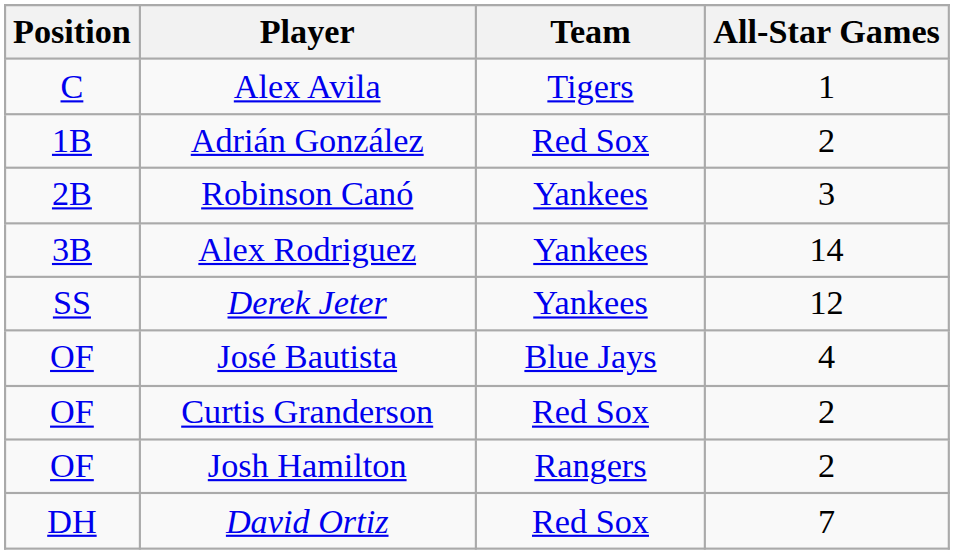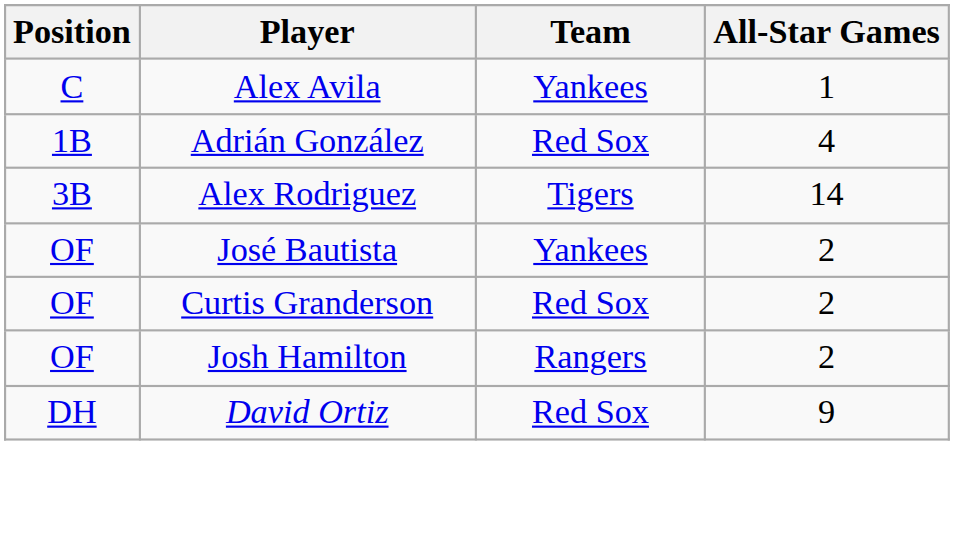Alex Avila | Team: Tigers -> Yankees
Adrián González | All-Star Games: 2 -> 4
- row: 2B | Robinson Canó | Yankees | 3
Alex Rodriguez | Team: Yankees -> Tigers
- row: SS | Derek Jeter | Yankees | 12
José Bautista | Team: Blue Jays -> Yankees
José Bautista | All-Star Games: 4 -> 2
David Ortiz | All-Star Games: 7 -> 9
